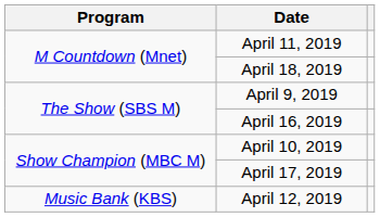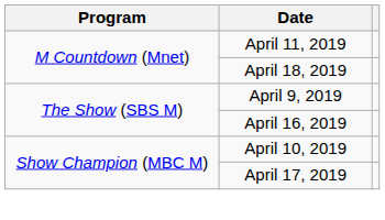- row: Music Bank (KBS) | April 12, 2019
